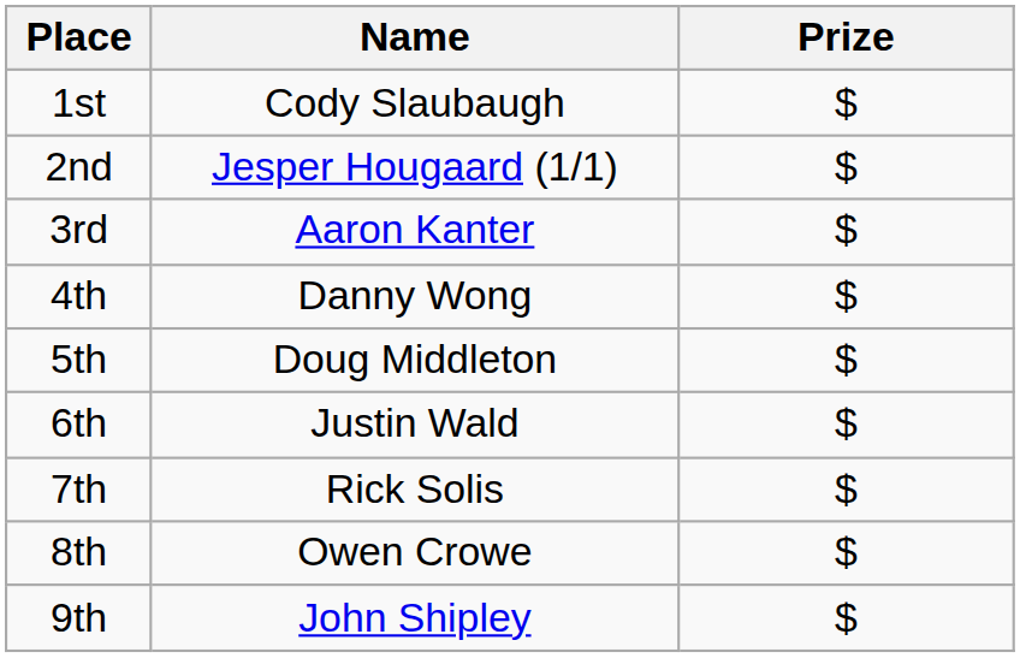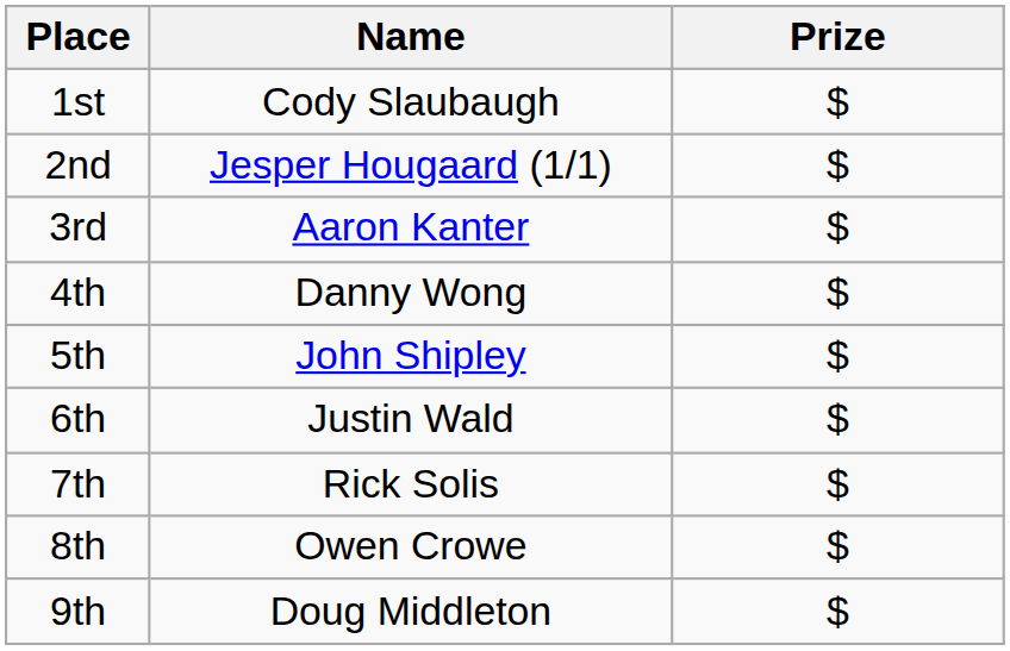5th | Name: Doug Middleton -> John Shipley
9th | Name: John Shipley -> Doug Middleton
